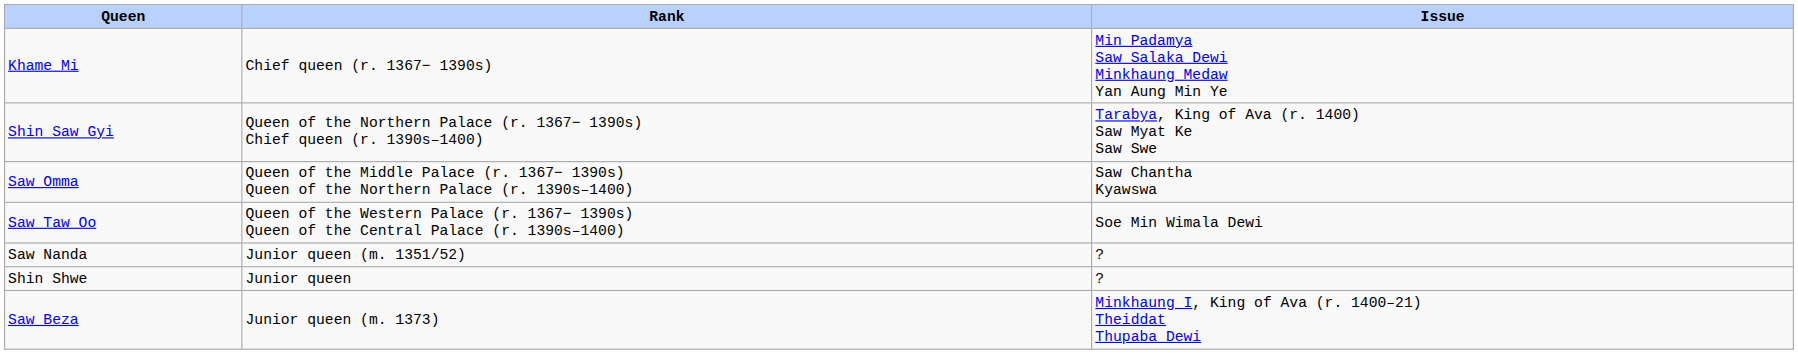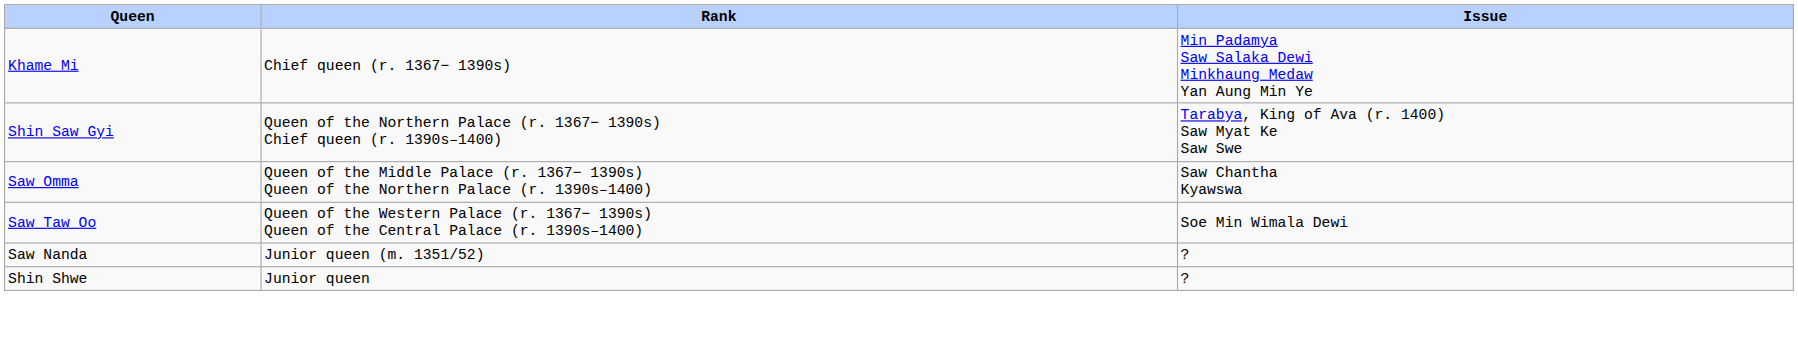- row: Saw Beza | Junior queen (m. 1373) | Minkhaung I, King of Ava (r. 1400–21) Theiddat Thupaba Dewi
